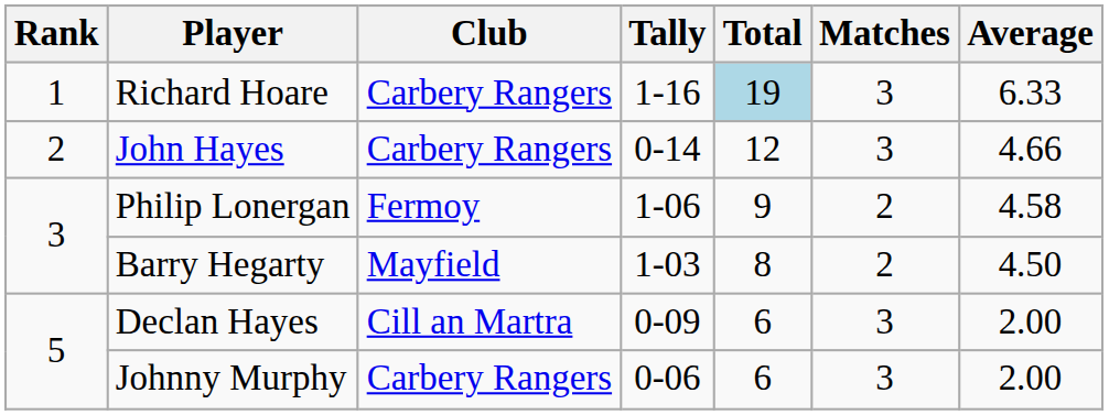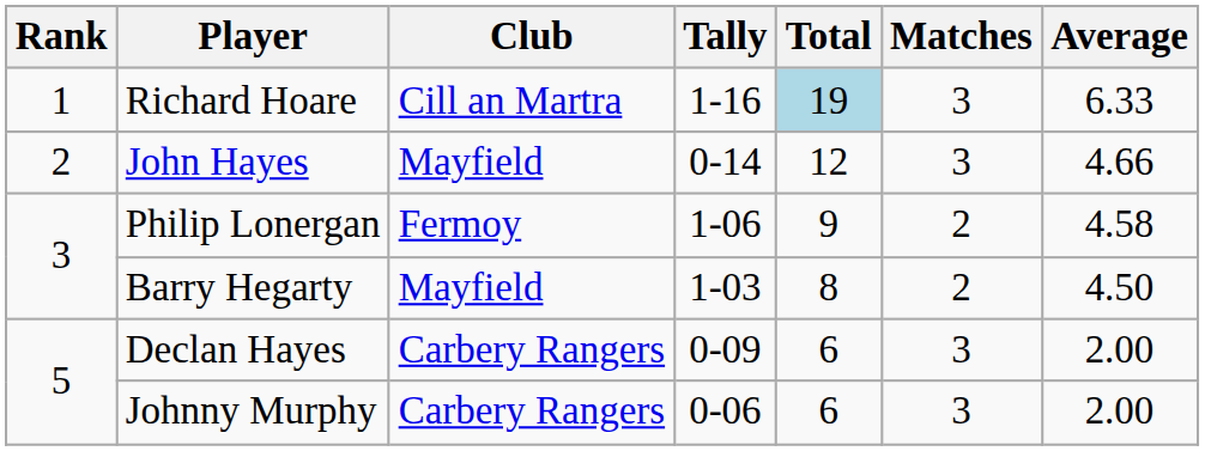Richard Hoare | Club: Carbery Rangers -> Cill an Martra
John Hayes | Club: Carbery Rangers -> Mayfield
Declan Hayes | Club: Cill an Martra -> Carbery Rangers
